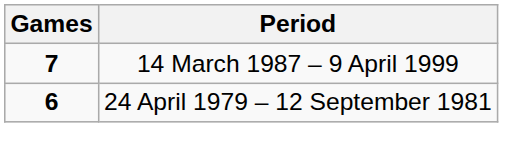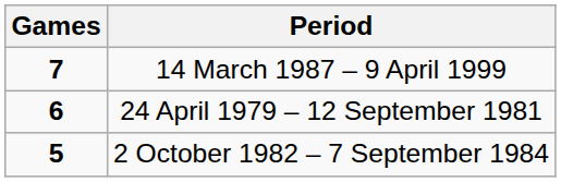+ row: 5 | 2 October 1982 – 7 September 1984
